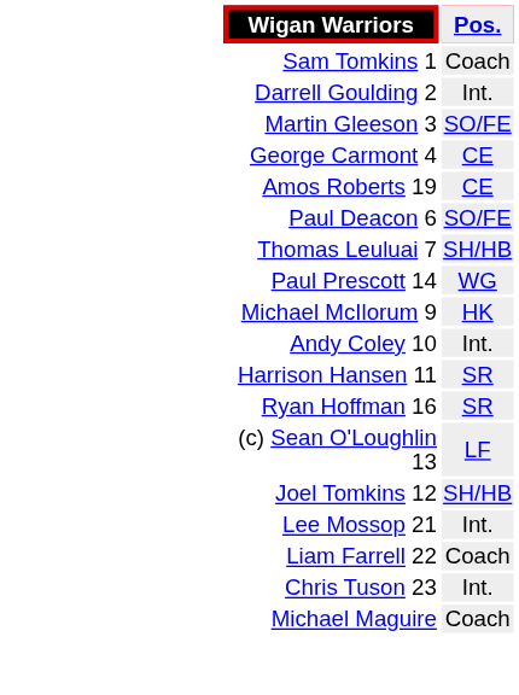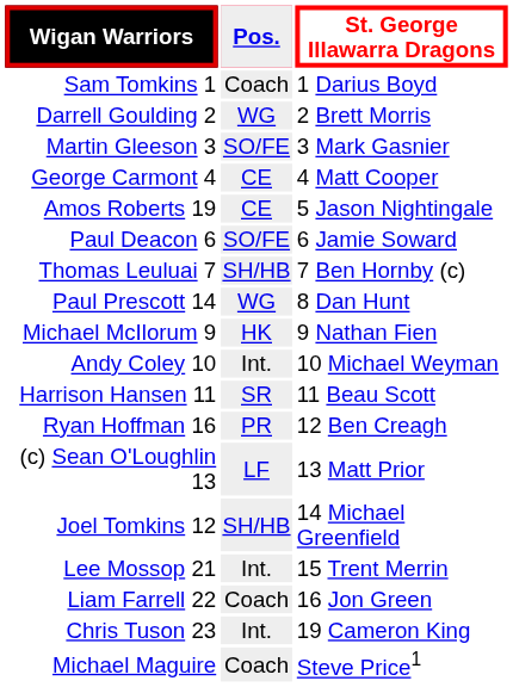+ column: St. George Illawarra Dragons | 1 Darius Boyd | 2 Brett Morris | 3 Mark Gasnier | 4 Matt Cooper | 5 Jason Nightingale | 6 Jamie Soward | 7 Ben Hornby (c) | 8 Dan Hunt | 9 Nathan Fien | 10 Michael Weyman | 11 Beau Scott | 12 Ben Creagh | 13 Matt Prior | 14 Michael Greenfield | 15 Trent Merrin | 16 Jon Green | 19 Cameron King | Steve Price1
Darrell Goulding 2 | Pos.: Int. -> WG
Ryan Hoffman 16 | Pos.: SR -> PR
